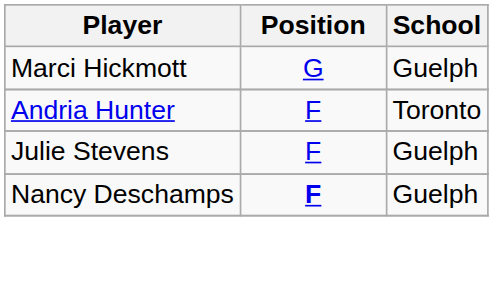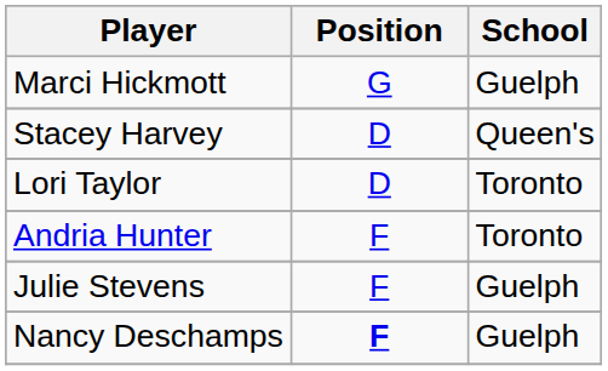+ row: Stacey Harvey | D | Queen's
+ row: Lori Taylor | D | Toronto
